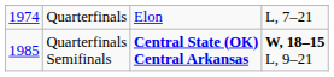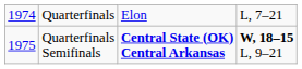Quarterfinals Semifinals | column 1: 1985 -> 1975
